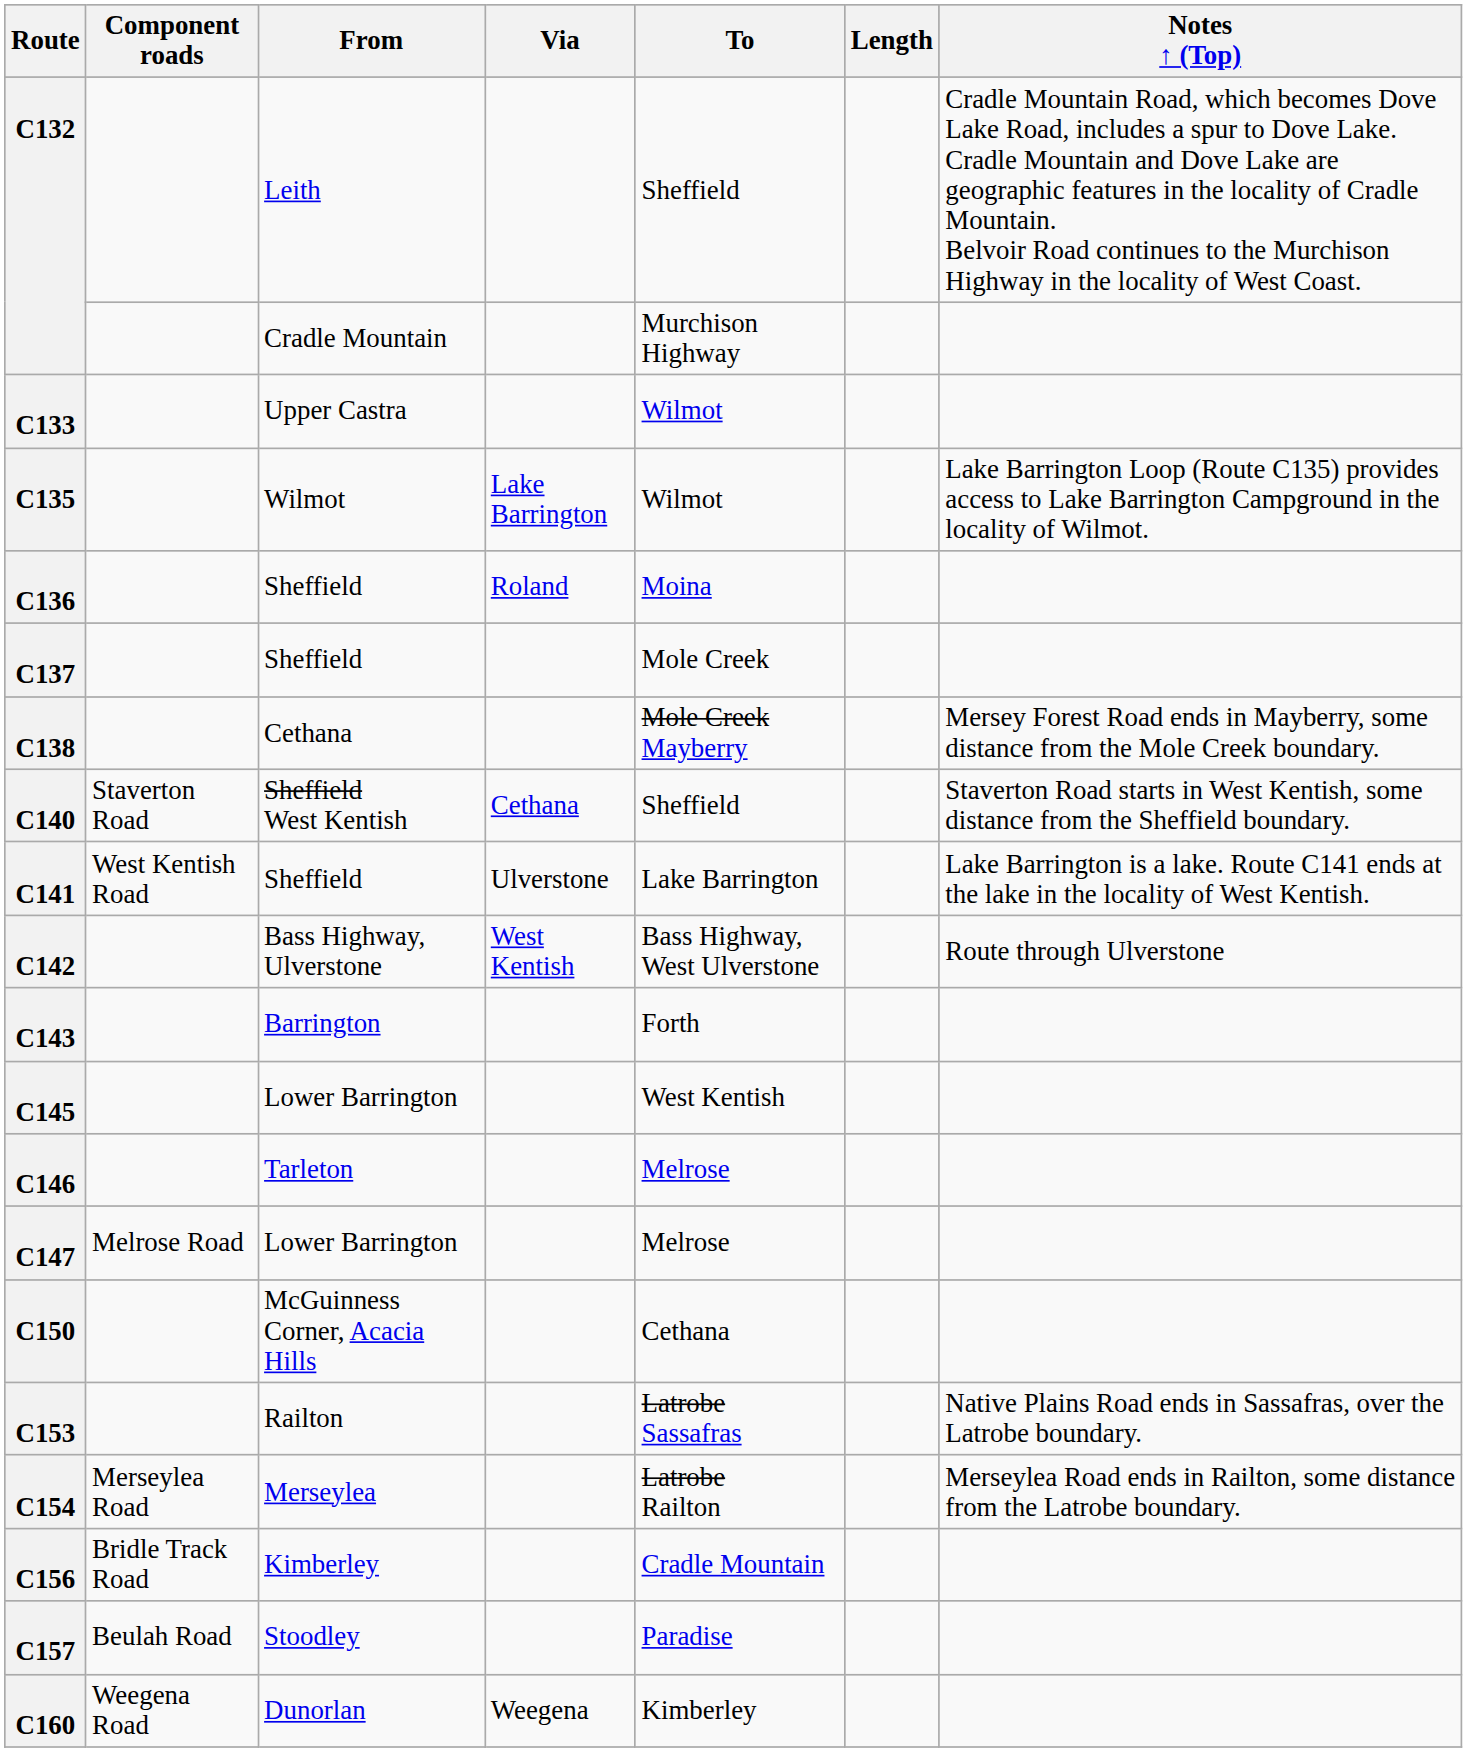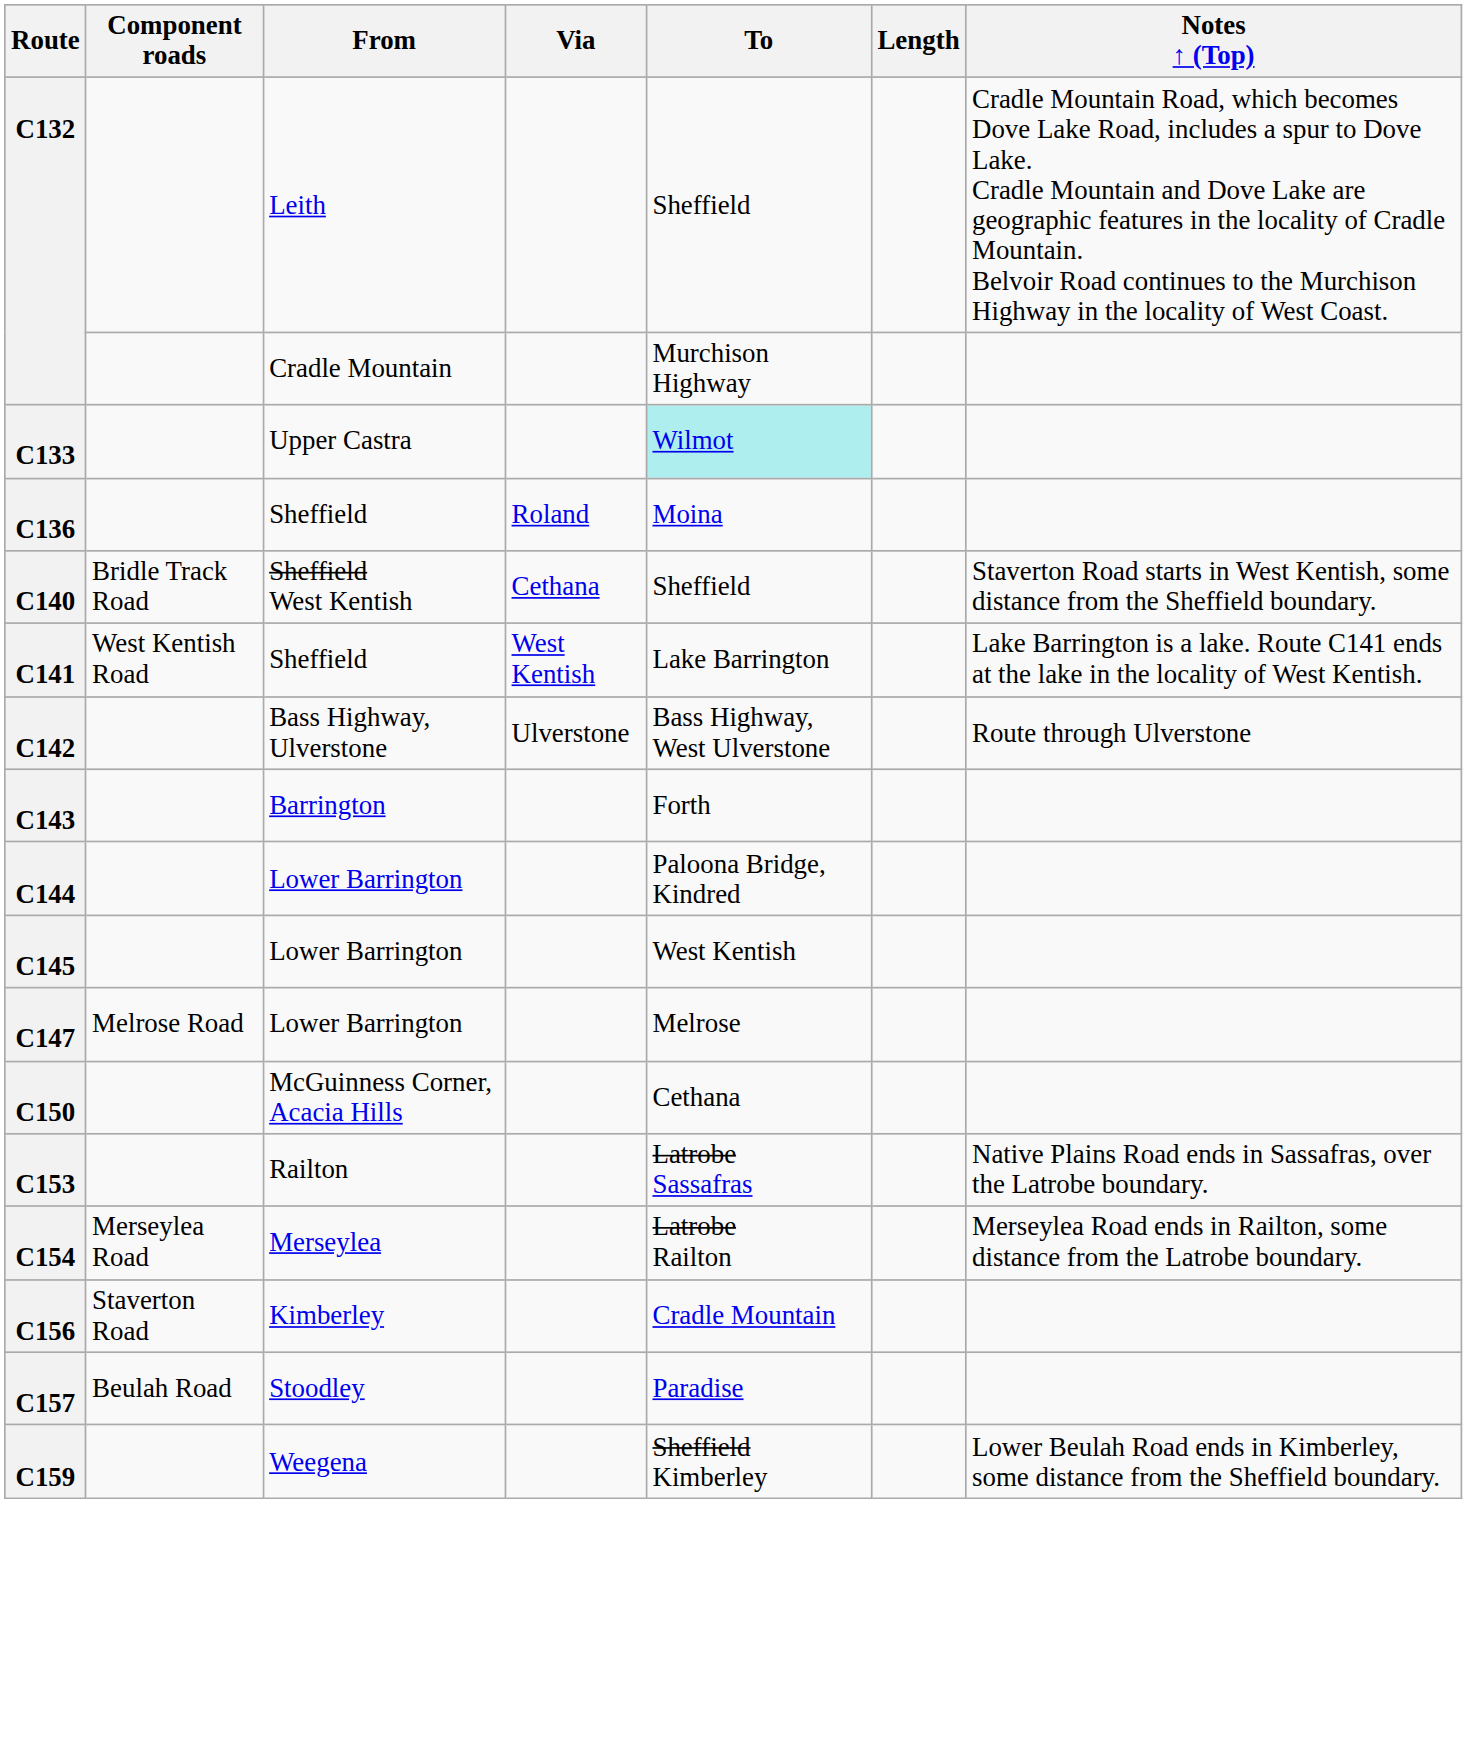C133 | To: no background -> paleturquoise background
- row: C135 | Wilmot | Lake Barrington | Wilmot | Lake Barrington Loop (Route C135) provides access to Lake Barrington Campground in the locality of Wilmot.
- row: C137 | Sheffield | Mole Creek
- row: C138 | Cethana | Mole Creek Mayberry | Mersey Forest Road ends in Mayberry, some distance from the Mole Creek boundary.
C140 | Component roads: Staverton Road -> Bridle Track Road
C141 | Via: Ulverstone -> West Kentish
C142 | Via: West Kentish -> Ulverstone
+ row: C144 | Lower Barrington | Paloona Bridge, Kindred
- row: C146 | Tarleton | Melrose
C156 | Component roads: Bridle Track Road -> Staverton Road
+ row: C159 | Weegena | Sheffield Kimberley | Lower Beulah Road ends in Kimberley, some distance from the Sheffield boundary.
- row: C160 | Weegena Road | Dunorlan | Weegena | Kimberley
